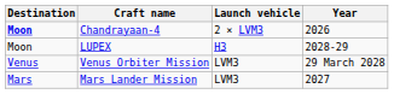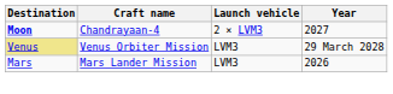Chandrayaan-4 | Year: 2026 -> 2027
- row: Moon | LUPEX | H3 | 2028-29
Venus Orbiter Mission | Destination: no background -> khaki background
Mars Lander Mission | Year: 2027 -> 2026
